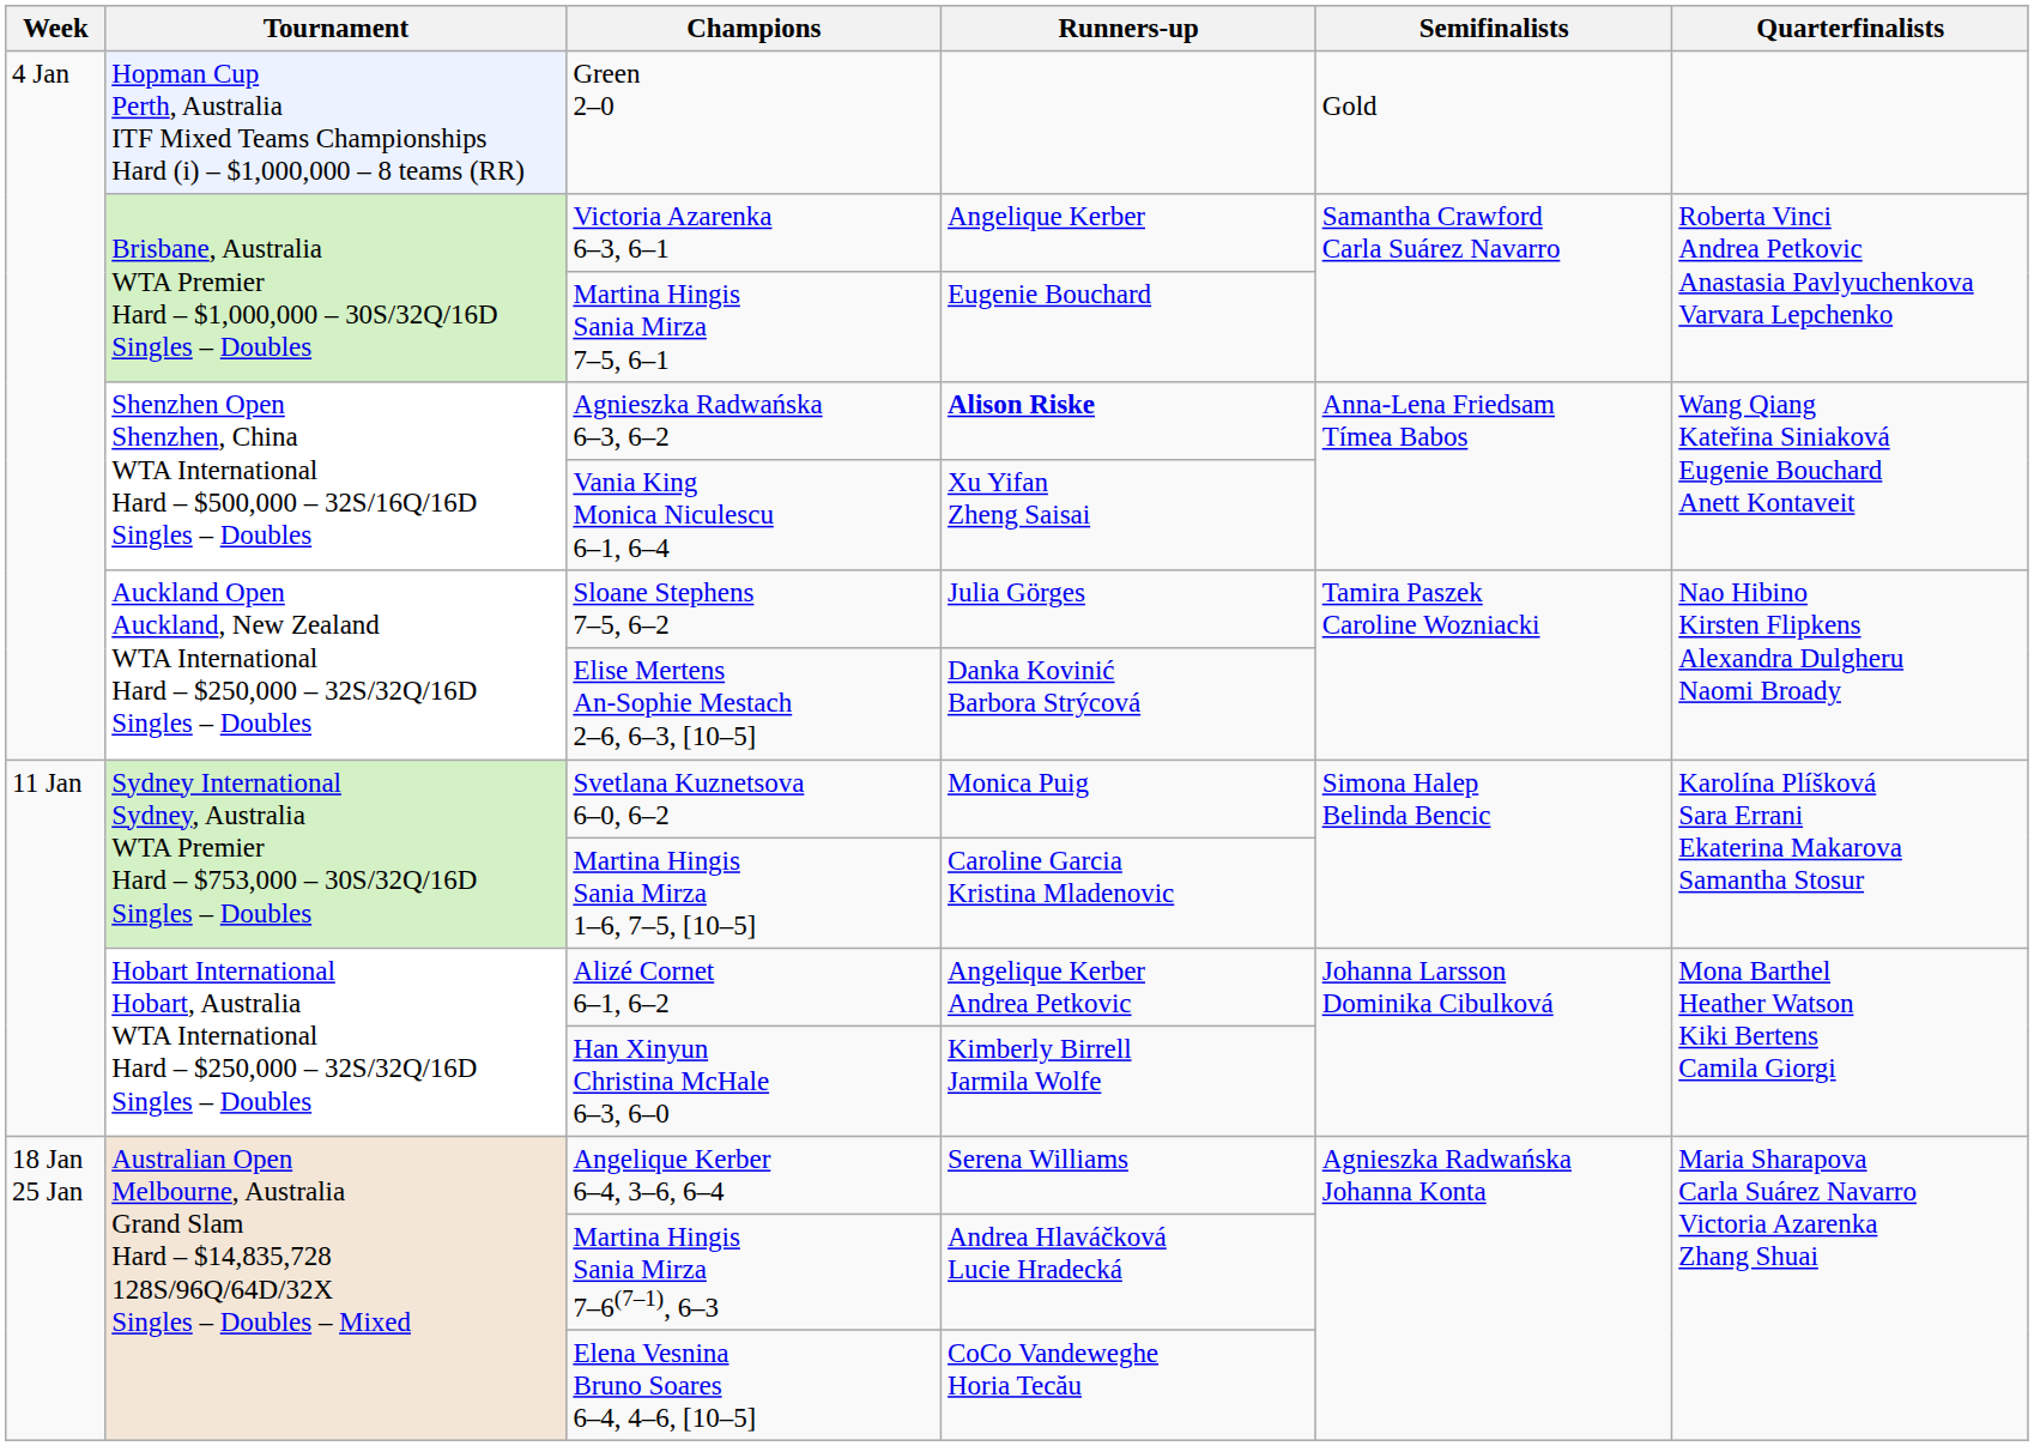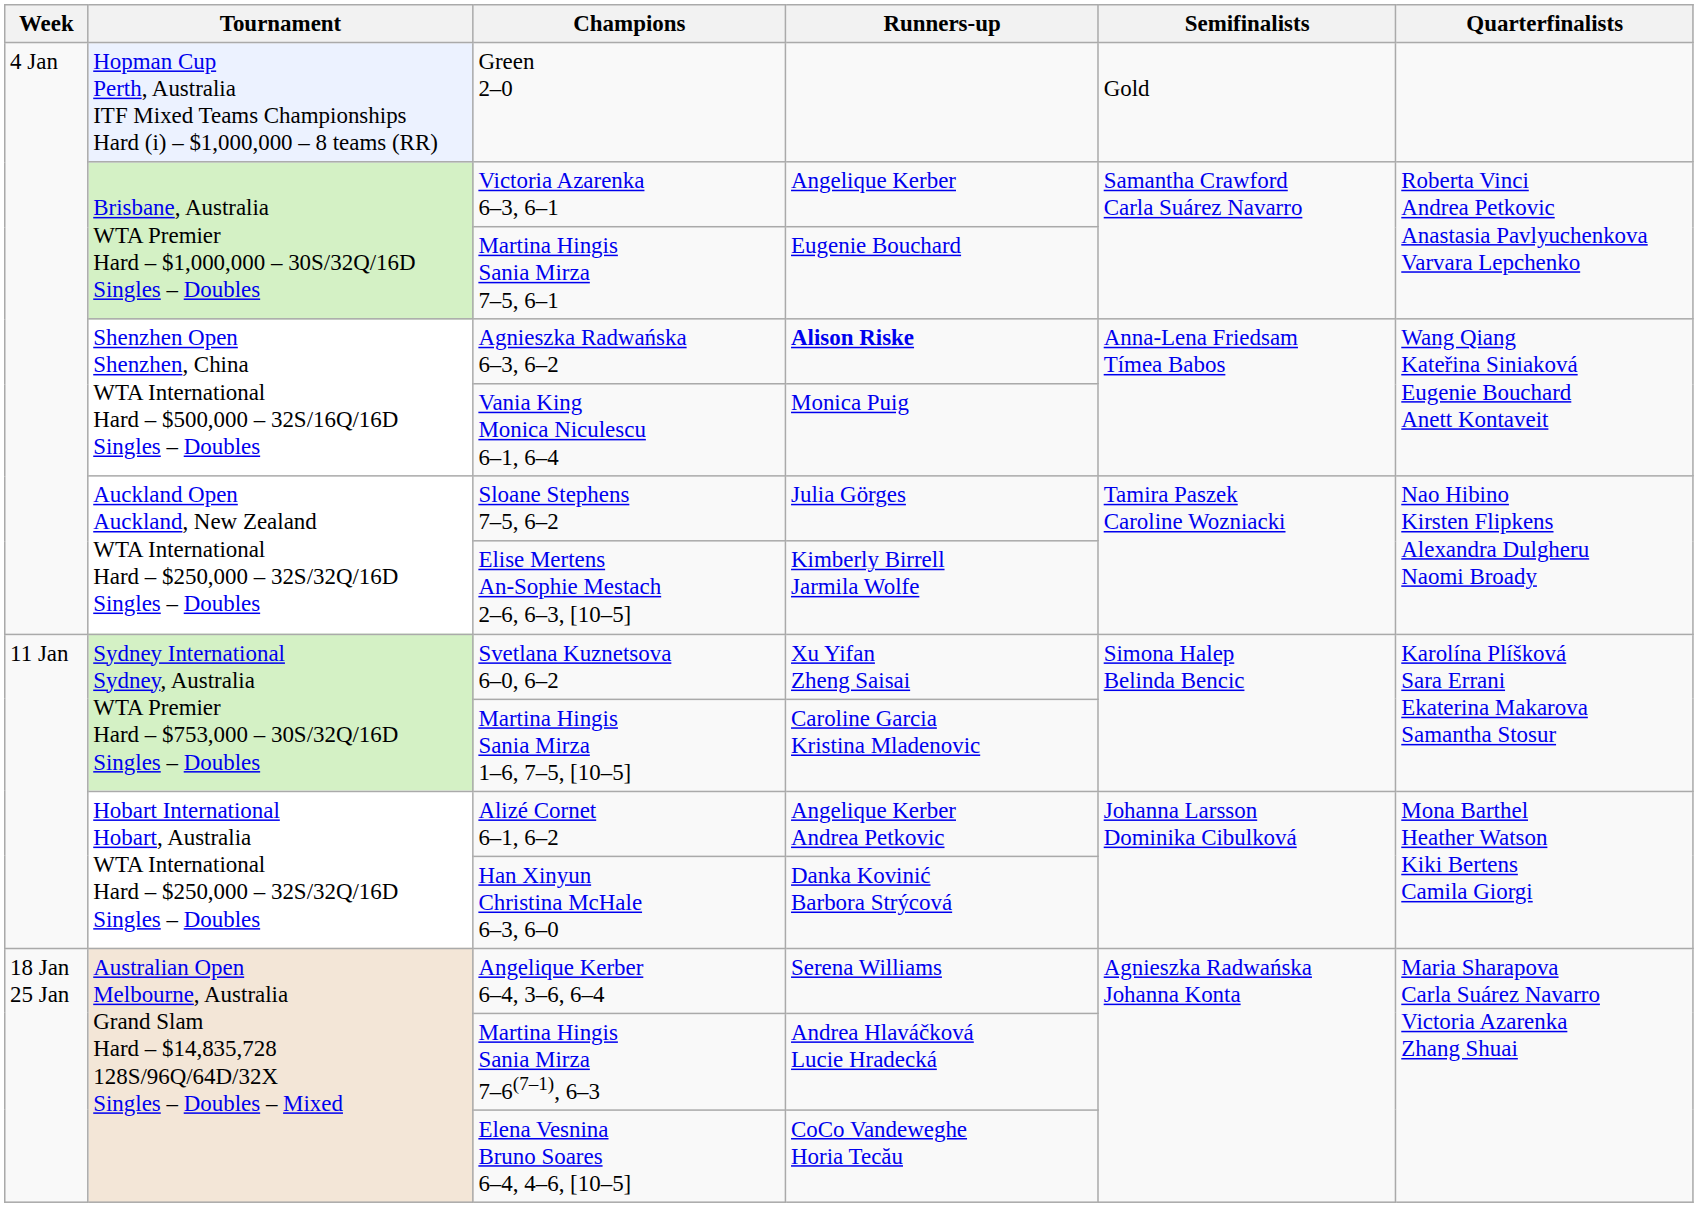Vania King Monica Niculescu 6–1, 6–4 | Runners-up: Xu Yifan Zheng Saisai -> Monica Puig
Elise Mertens An-Sophie Mestach 2–6, 6–3, [10–5] | Runners-up: Danka Kovinić Barbora Strýcová -> Kimberly Birrell Jarmila Wolfe
Svetlana Kuznetsova 6–0, 6–2 | Runners-up: Monica Puig -> Xu Yifan Zheng Saisai
Han Xinyun Christina McHale 6–3, 6–0 | Runners-up: Kimberly Birrell Jarmila Wolfe -> Danka Kovinić Barbora Strýcová
